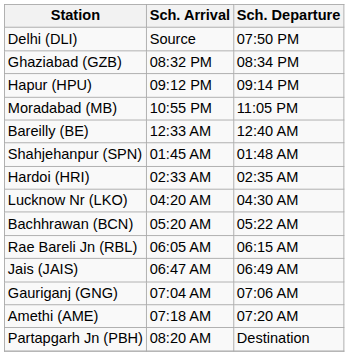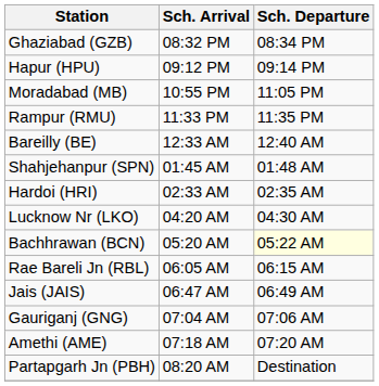- row: Delhi (DLI) | Source | 07:50 PM
+ row: Rampur (RMU) | 11:33 PM | 11:35 PM
Bachhrawan (BCN) | Sch. Departure: no background -> lightyellow background
